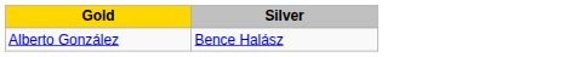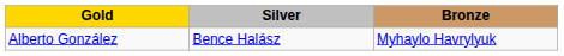+ column: Bronze | Myhaylo Havrylyuk
